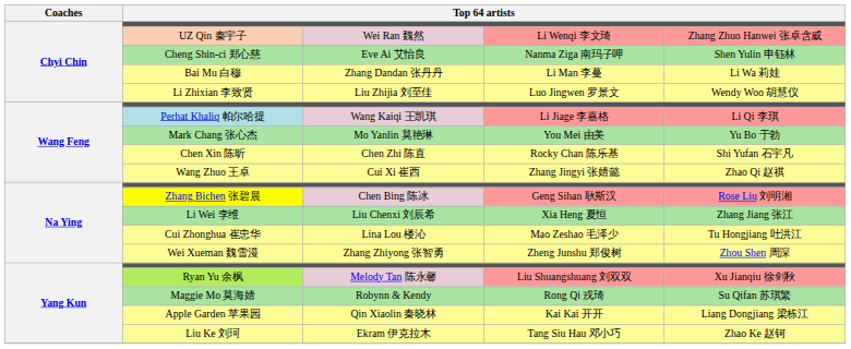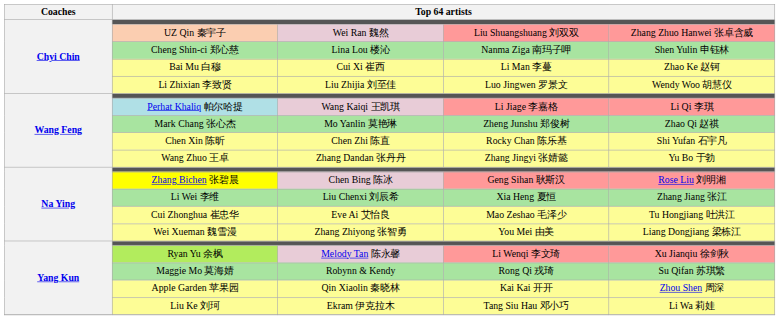UZ Qin 秦宇子 | column 4: Li Wenqi 李文琦 -> Liu Shuangshuang 刘双双
Cheng Shin-ci 郑心慈 | column 3: Eve Ai 艾怡良 -> Lina Lou 楼沁
Bai Mu 白穆 | column 3: Zhang Dandan 张丹丹 -> Cui Xi 崔西
Bai Mu 白穆 | column 5: Li Wa 莉娃 -> Zhao Ke 赵钶
Mark Chang 张心杰 | column 4: You Mei 由美 -> Zheng Junshu 郑俊树
Mark Chang 张心杰 | column 5: Yu Bo 于勃 -> Zhao Qi 赵祺
Wang Zhuo 王卓 | column 3: Cui Xi 崔西 -> Zhang Dandan 张丹丹
Wang Zhuo 王卓 | column 5: Zhao Qi 赵祺 -> Yu Bo 于勃
Cui Zhonghua 崔忠华 | column 3: Lina Lou 楼沁 -> Eve Ai 艾怡良
Wei Xueman 魏雪漫 | column 4: Zheng Junshu 郑俊树 -> You Mei 由美
Wei Xueman 魏雪漫 | column 5: Zhou Shen 周深 -> Liang Dongjiang 梁栋江
Ryan Yu 余枫 | column 4: Liu Shuangshuang 刘双双 -> Li Wenqi 李文琦
Apple Garden 苹果园 | column 5: Liang Dongjiang 梁栋江 -> Zhou Shen 周深
Liu Ke 刘珂 | column 5: Zhao Ke 赵钶 -> Li Wa 莉娃
